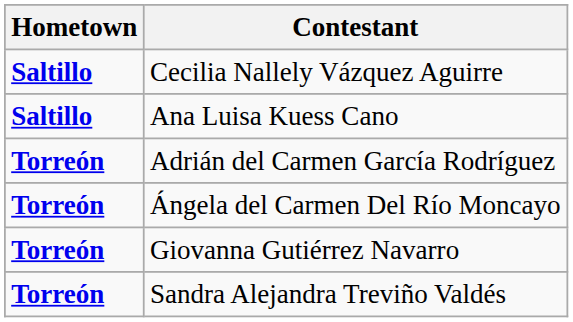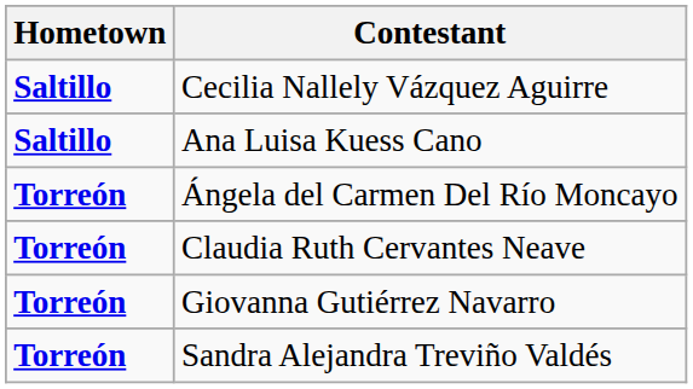- row: Torreón | Adrián del Carmen García Rodríguez
+ row: Torreón | Claudia Ruth Cervantes Neave
